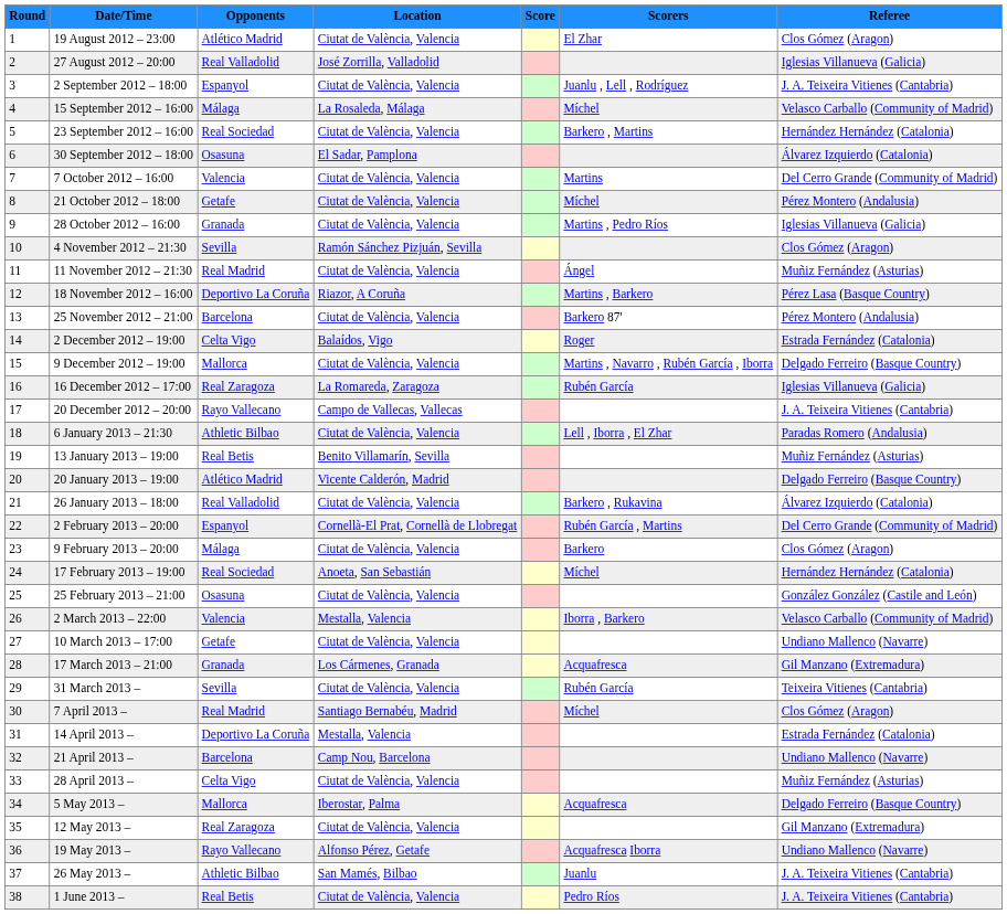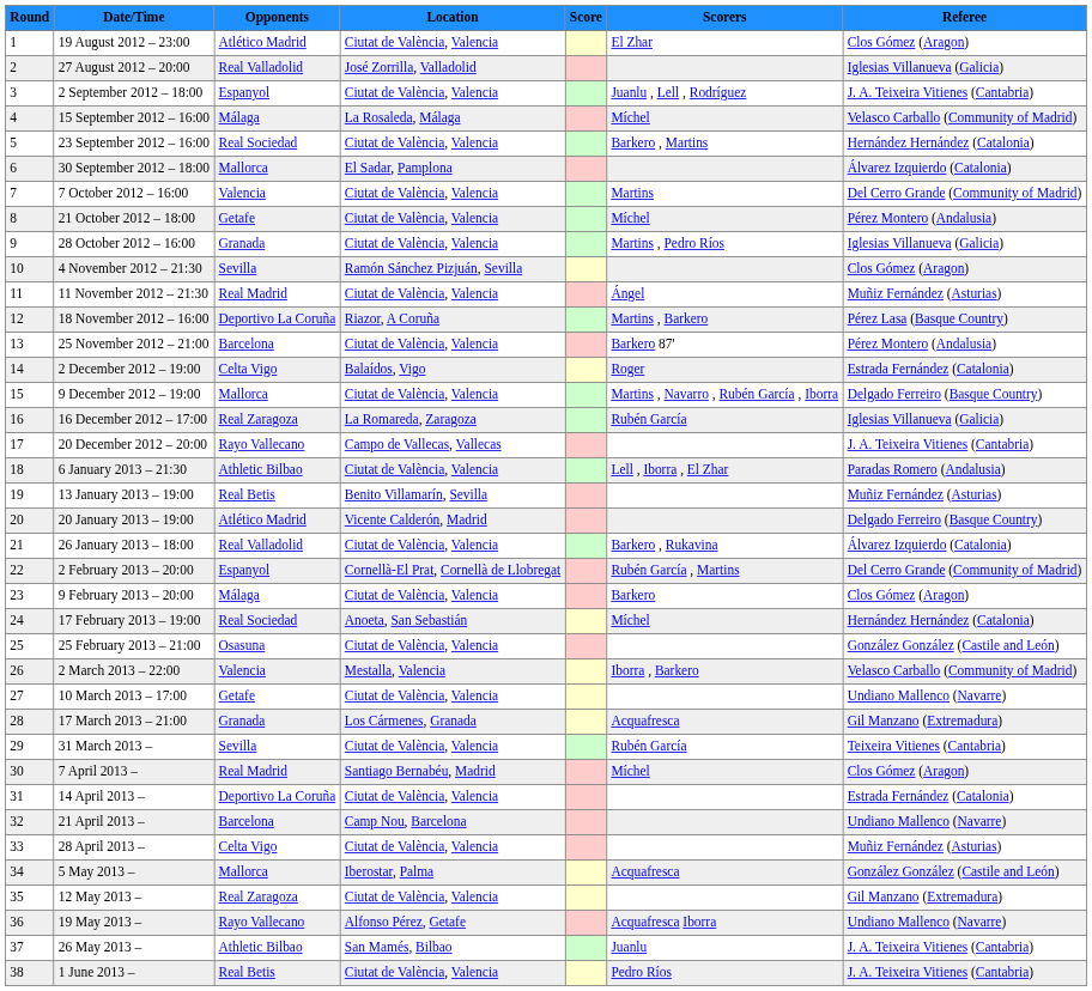30 September 2012 – 18:00 | Opponents: Osasuna -> Mallorca
14 April 2013 – | Location: Mestalla, Valencia -> Ciutat de València, Valencia
5 May 2013 – | Referee: Delgado Ferreiro (Basque Country) -> González González (Castile and León)
